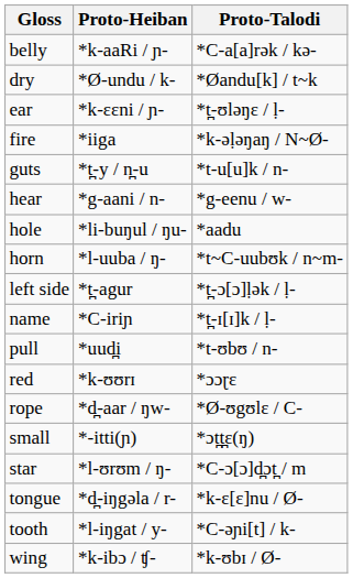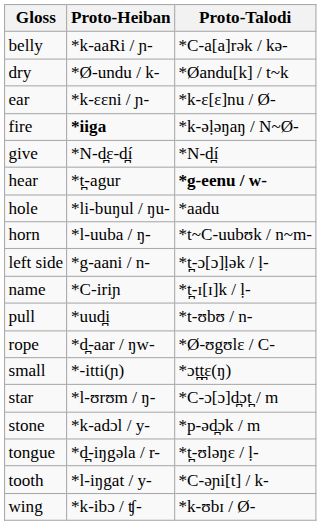ear | Proto-Talodi: *t̪-ʊlәŋɛ / ḷ- -> *k-ɛ[ɛ]nu / Ø-
fire | Proto-Heiban: normal -> bold
+ row: give | *N-d̪ɛ-d̪í | *N-d̪í
- row: guts | *t̪-y / n̪-u | *t-u[u]k / n-
hear | Proto-Heiban: *g-aani / n- -> *t̪-agur
hear | Proto-Talodi: normal -> bold
left side | Proto-Heiban: *t̪-agur -> *g-aani / n-
- row: red | *k-ʊʊrɪ | *ɔɔɽɛ
+ row: stone | *k-adɔl / y- | *p-әd̪ɔk / m
tongue | Proto-Talodi: *k-ɛ[ɛ]nu / Ø- -> *t̪-ʊlәŋɛ / ḷ-
